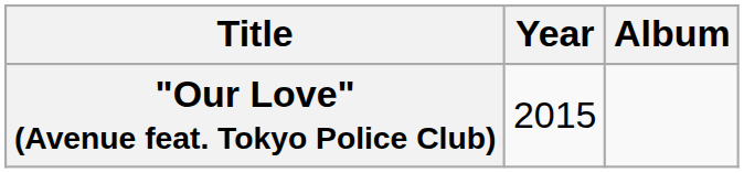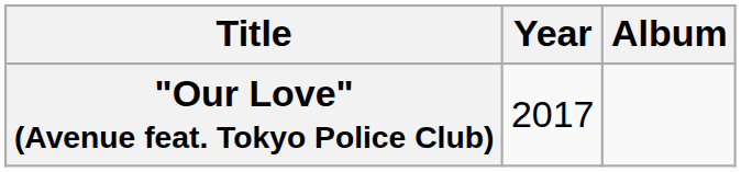"Our Love" (Avenue feat. Tokyo Police Club) | Year: 2015 -> 2017
